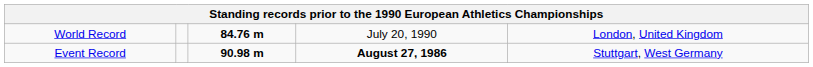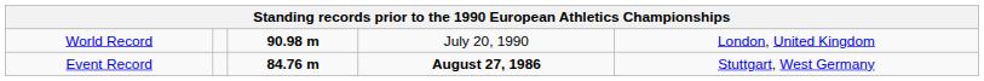World Record | column 3: 84.76 m -> 90.98 m
Event Record | column 3: 90.98 m -> 84.76 m
